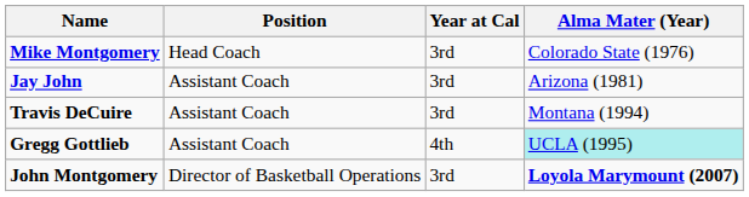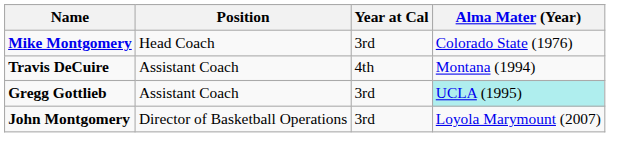- row: Jay John | Assistant Coach | 3rd | Arizona (1981)
Travis DeCuire | Year at Cal: 3rd -> 4th
Gregg Gottlieb | Year at Cal: 4th -> 3rd
John Montgomery | Alma Mater (Year): bold -> normal
